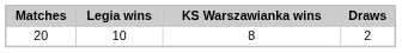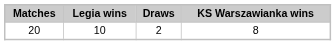columns swapped: Draws <-> KS Warszawianka wins
